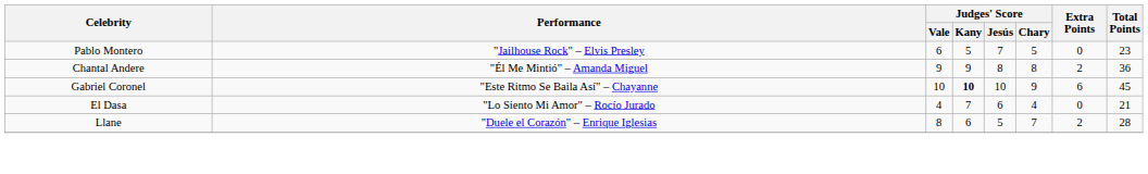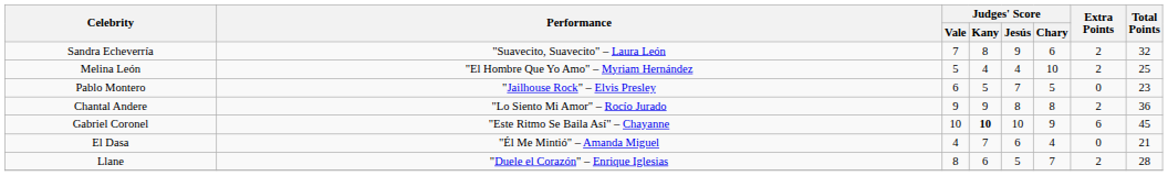+ row: Sandra Echeverría | "Suavecito, Suavecito" – Laura León | 7 | 8 | 9 | 6 | 2 | 32
+ row: Melina León | "El Hombre Que Yo Amo" – Myriam Hernández | 5 | 4 | 4 | 10 | 2 | 25
Chantal Andere | Performance: "Él Me Mintió" – Amanda Miguel -> "Lo Siento Mi Amor" – Rocío Jurado
El Dasa | Performance: "Lo Siento Mi Amor" – Rocío Jurado -> "Él Me Mintió" – Amanda Miguel
